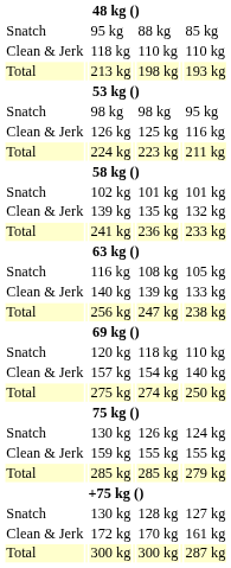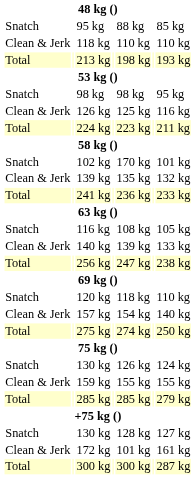102 kg | column 5: 101 kg -> 170 kg
172 kg | column 5: 170 kg -> 101 kg
